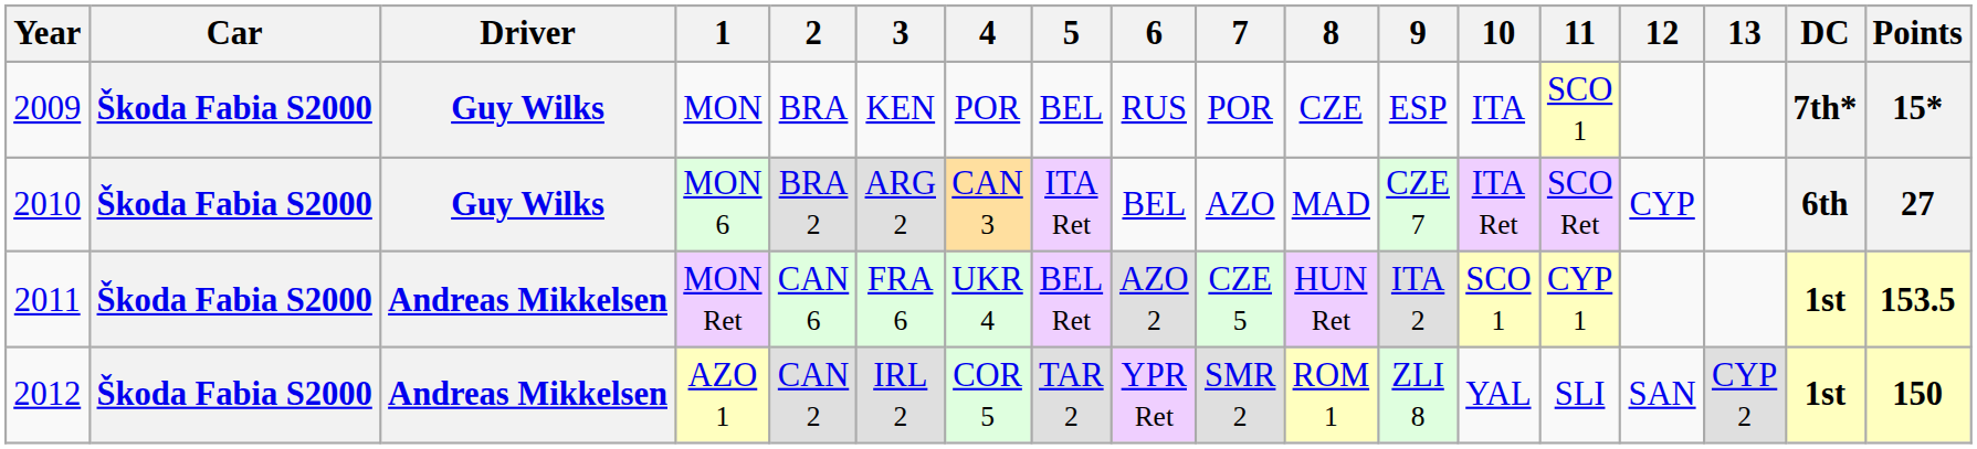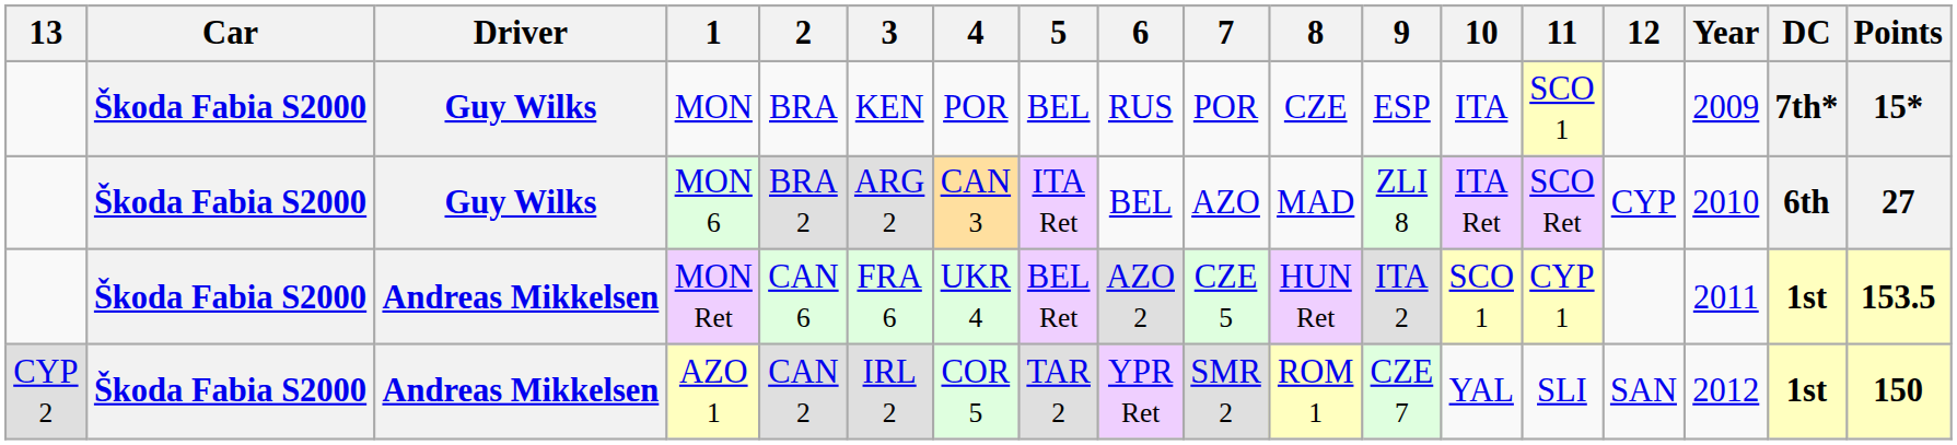columns swapped: Year <-> 13
MON 6 | 9: CZE 7 -> ZLI 8
AZO 1 | 9: ZLI 8 -> CZE 7
